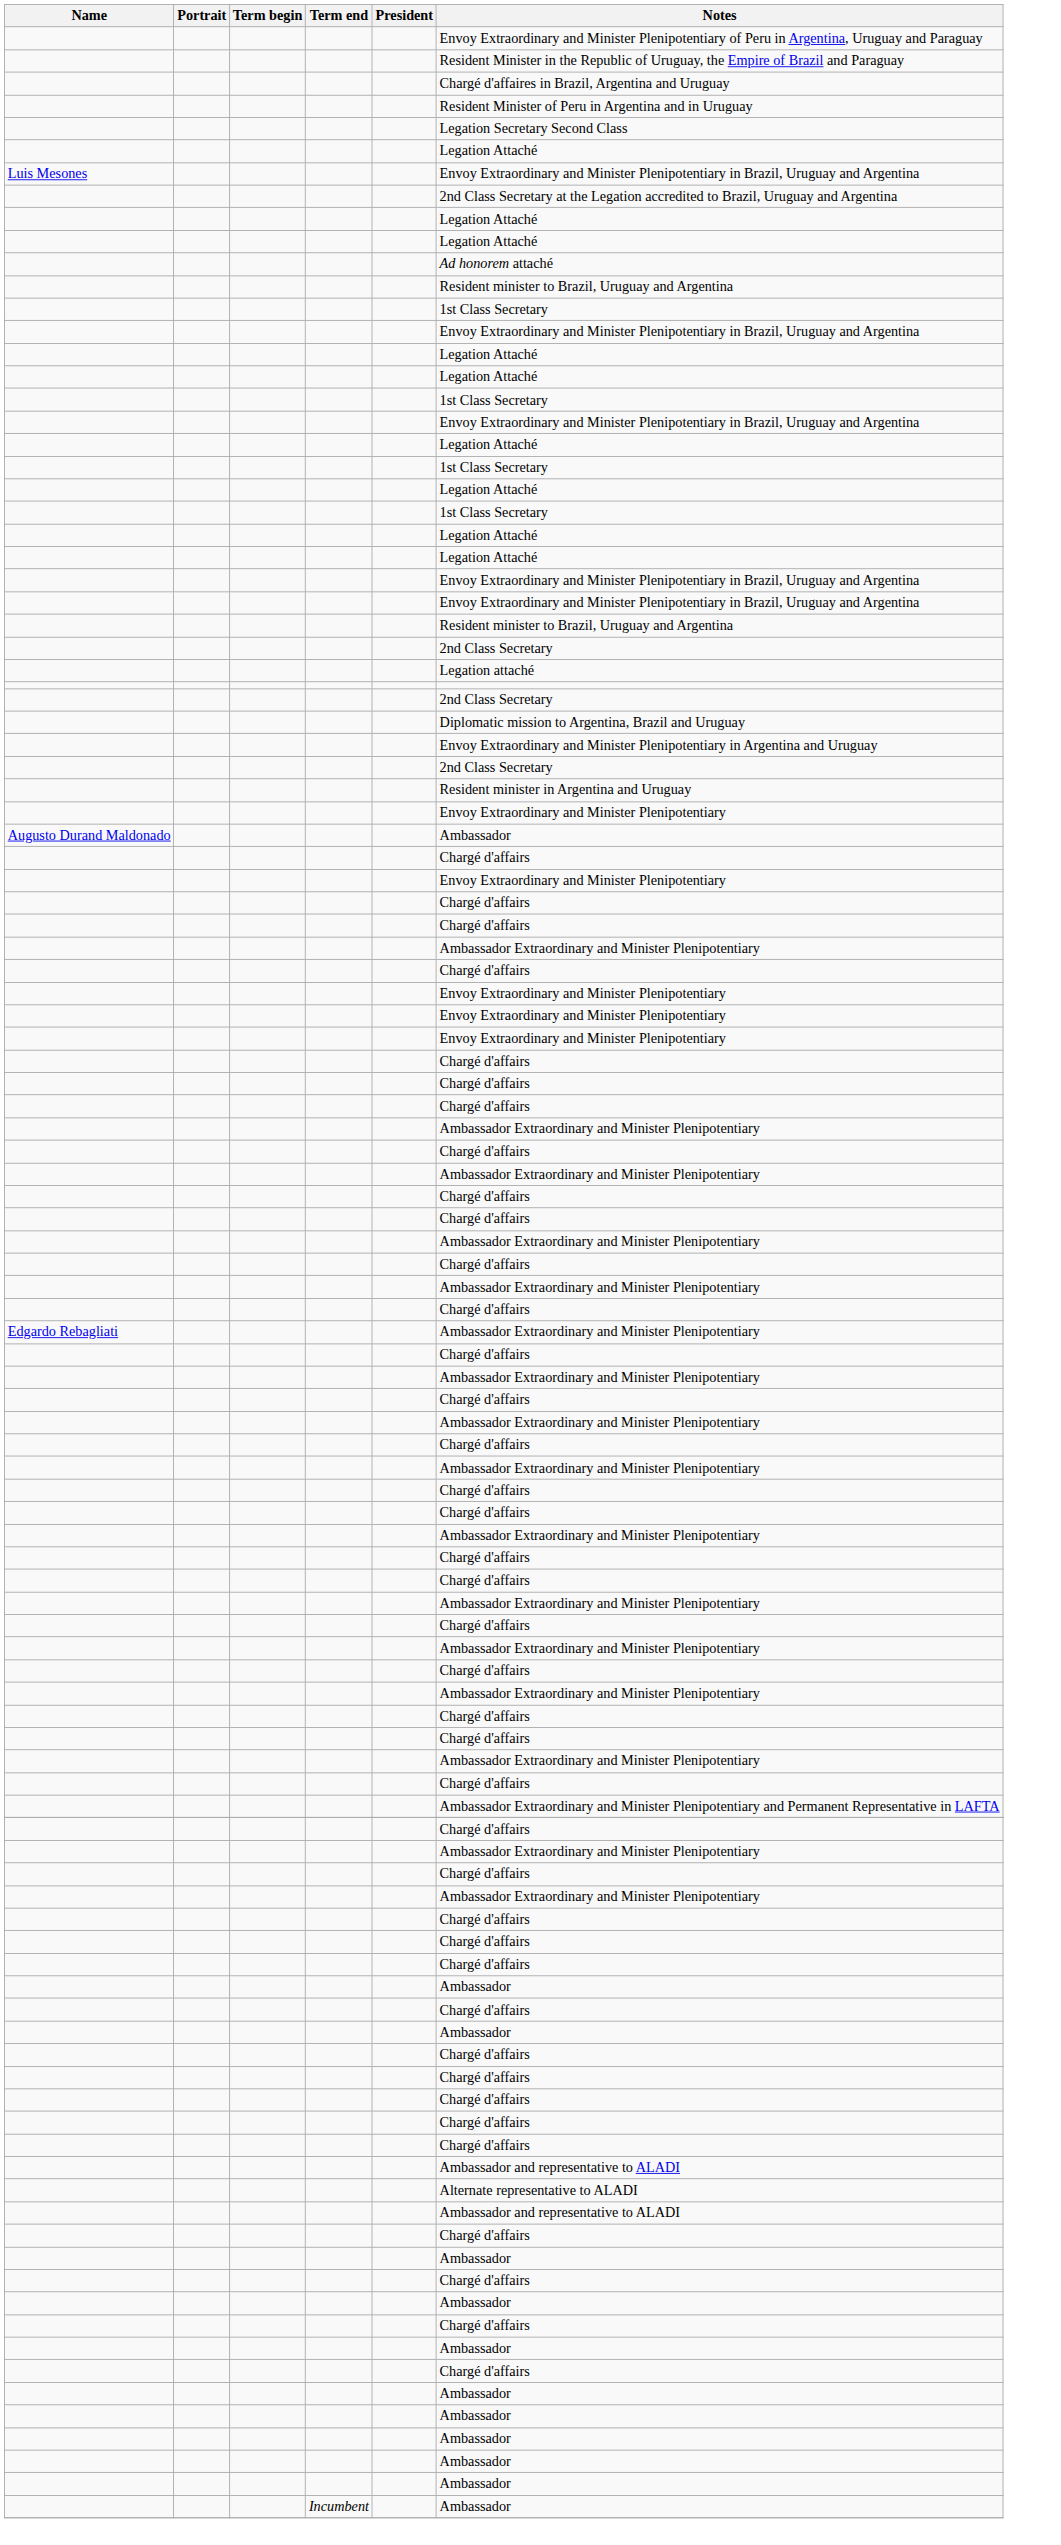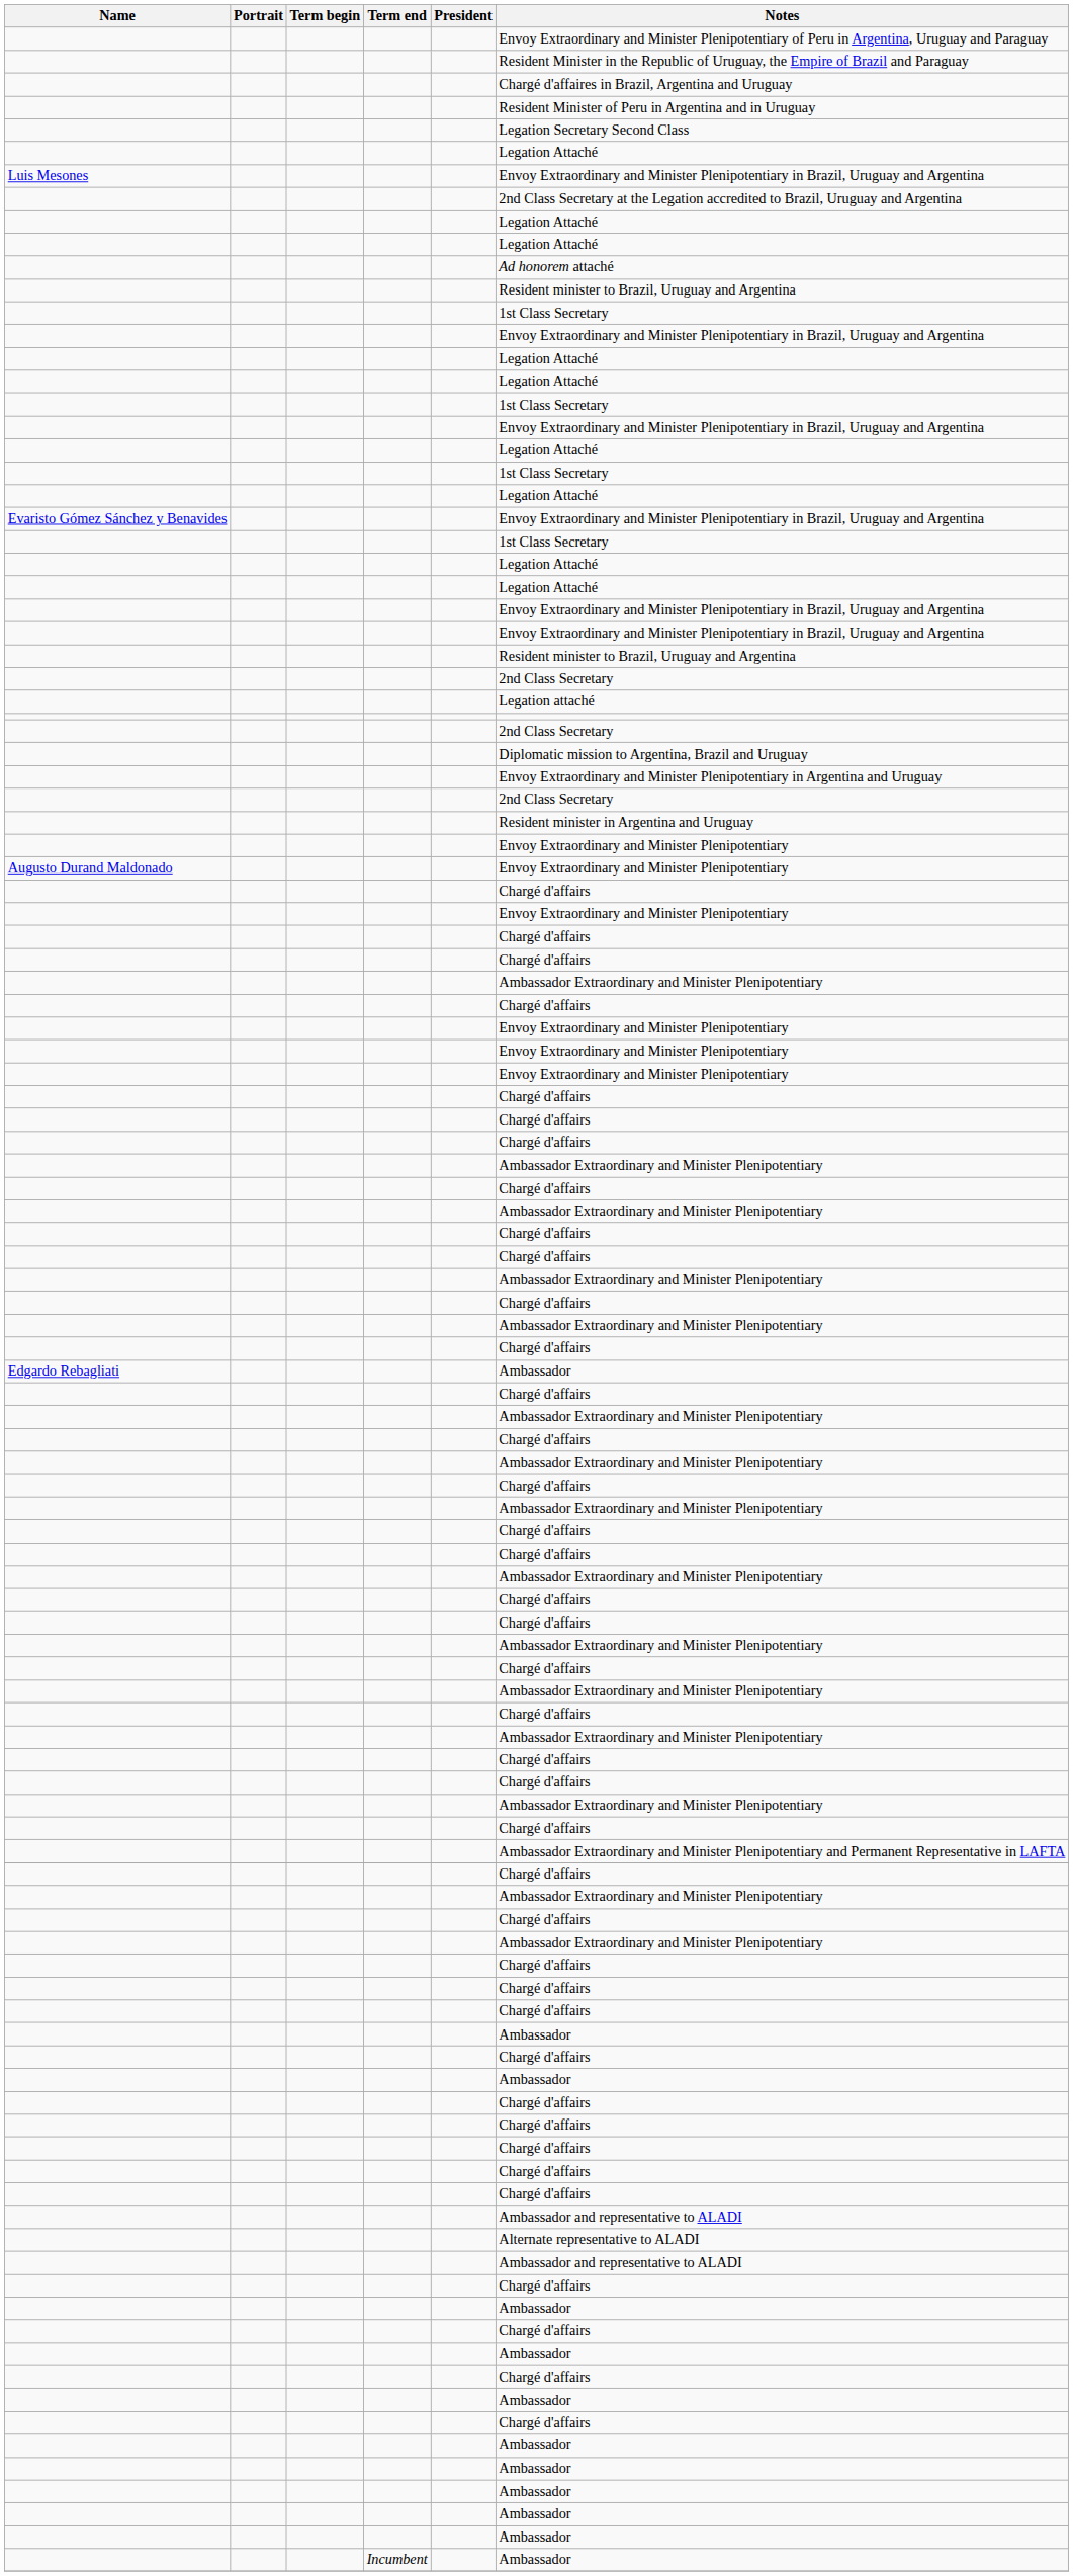+ row: Evaristo Gómez Sánchez y Benavides | Envoy Extraordinary and Minister Plenipotentiary in Brazil, Uruguay and Argentina
Augusto Durand Maldonado | Notes: Ambassador -> Envoy Extraordinary and Minister Plenipotentiary
Edgardo Rebagliati | Notes: Ambassador Extraordinary and Minister Plenipotentiary -> Ambassador
